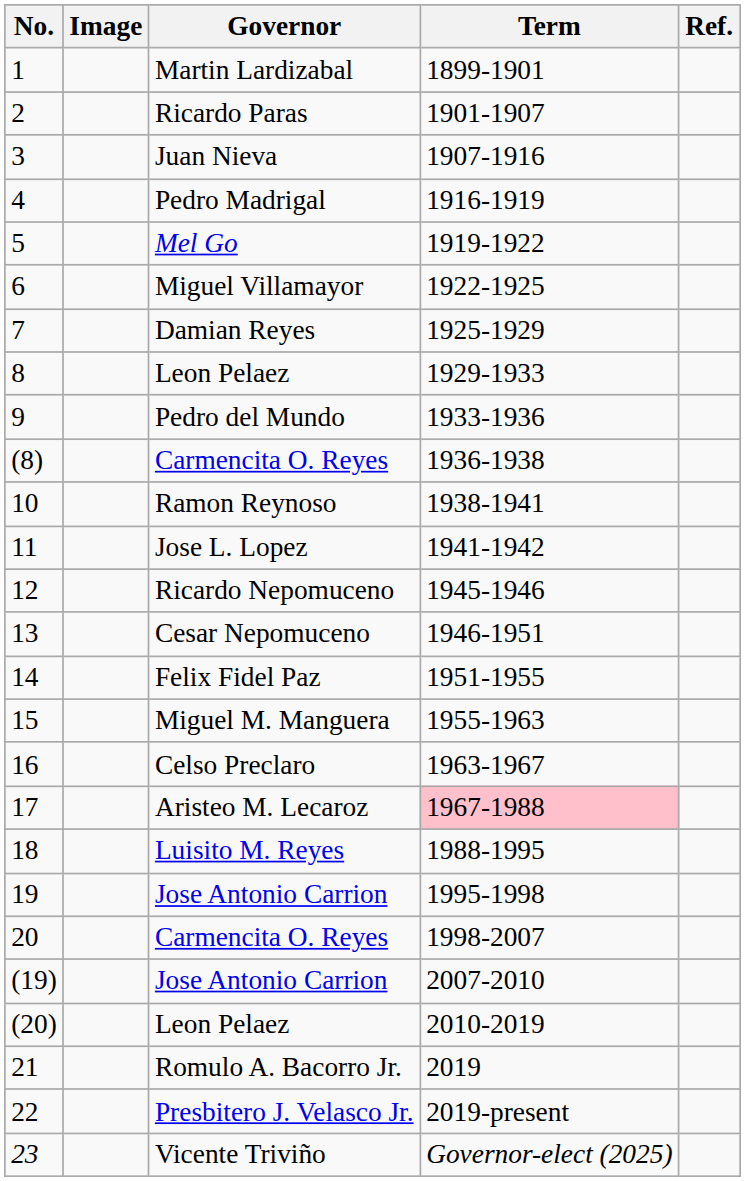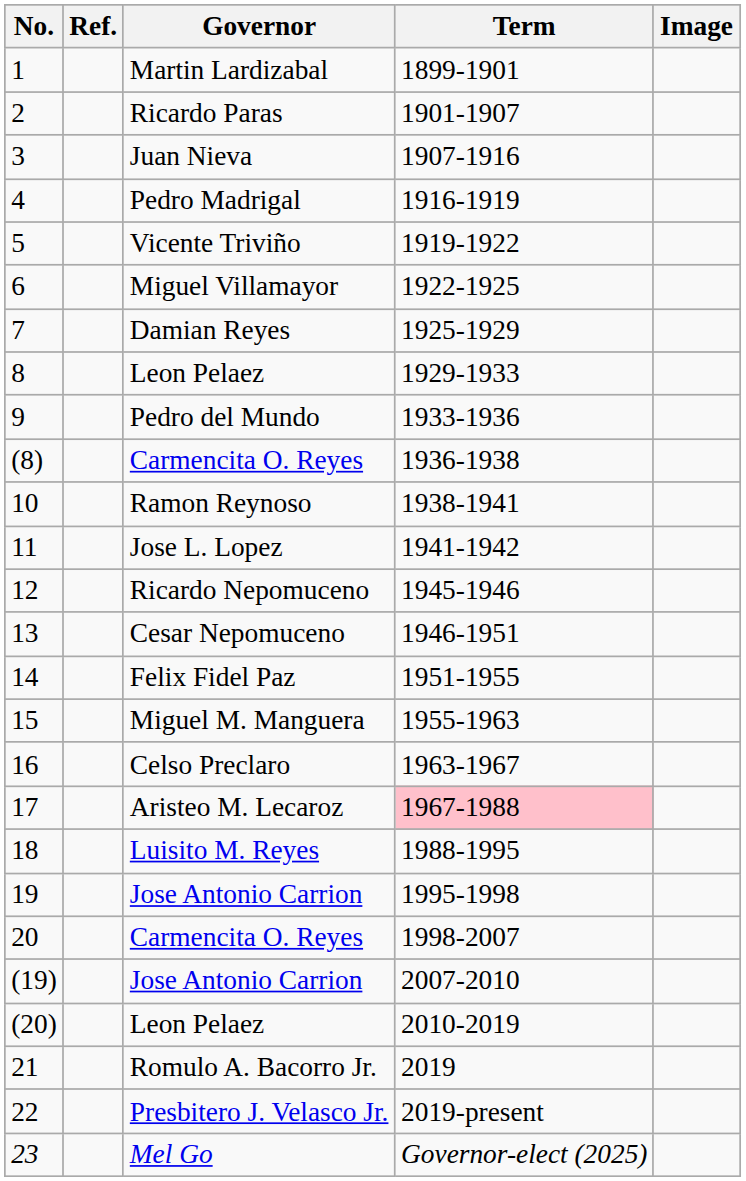columns swapped: Image <-> Ref.
5 | Governor: Mel Go -> Vicente Triviño
23 | Governor: Vicente Triviño -> Mel Go
